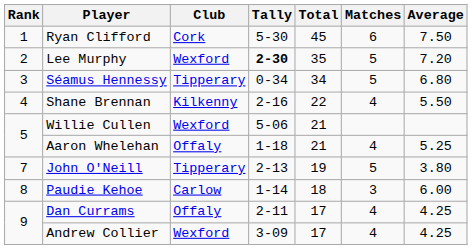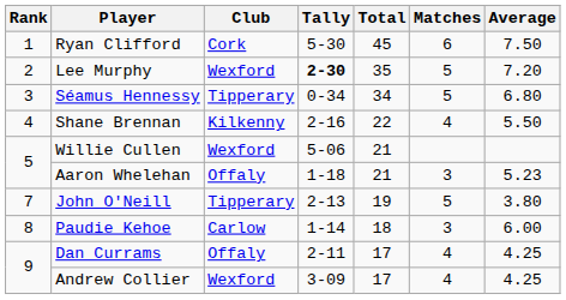Aaron Whelehan | Matches: 4 -> 3
Aaron Whelehan | Average: 5.25 -> 5.23
